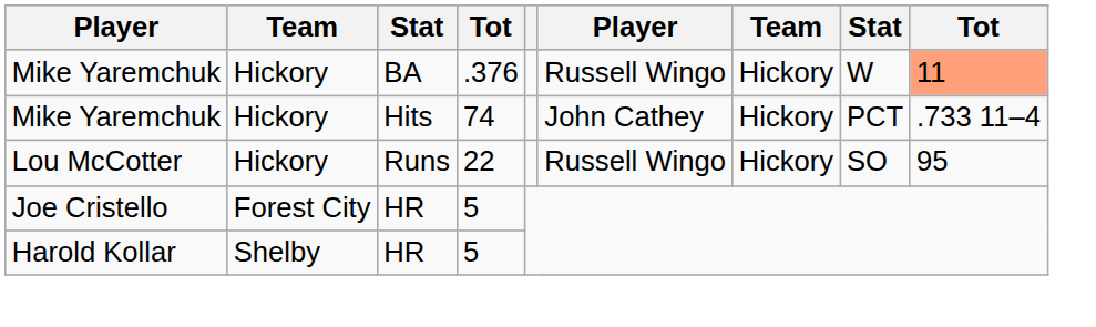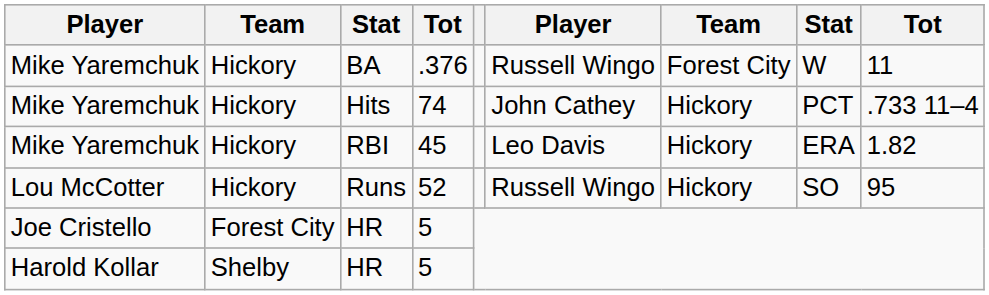BA | column 7: Hickory -> Forest City
BA | column 9: lightsalmon background -> no background
+ row: Mike Yaremchuk | Hickory | RBI | 45 | Leo Davis | Hickory | ERA | 1.82
Runs | column 4: 22 -> 52
